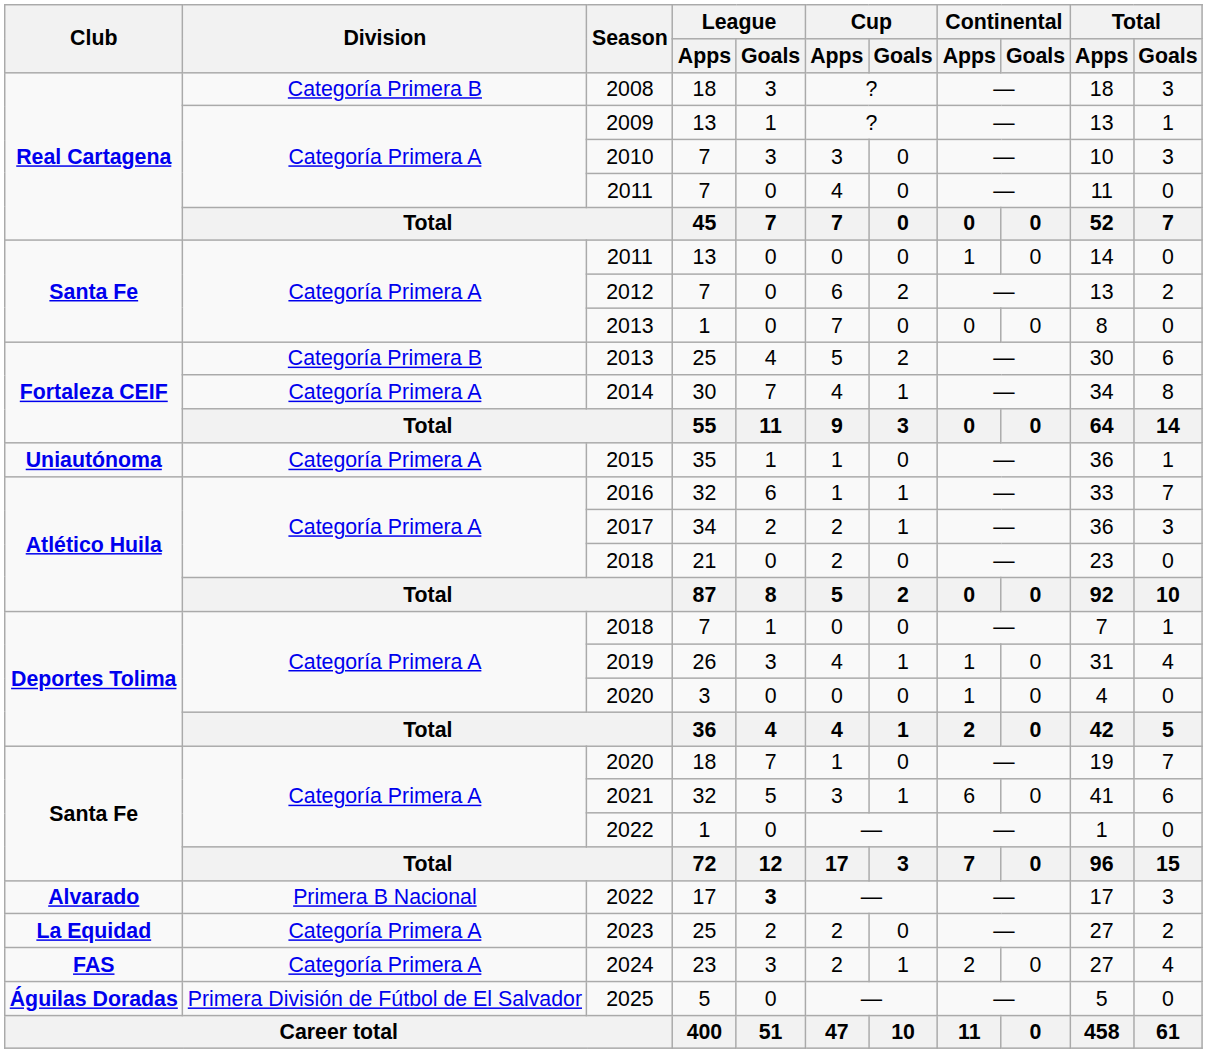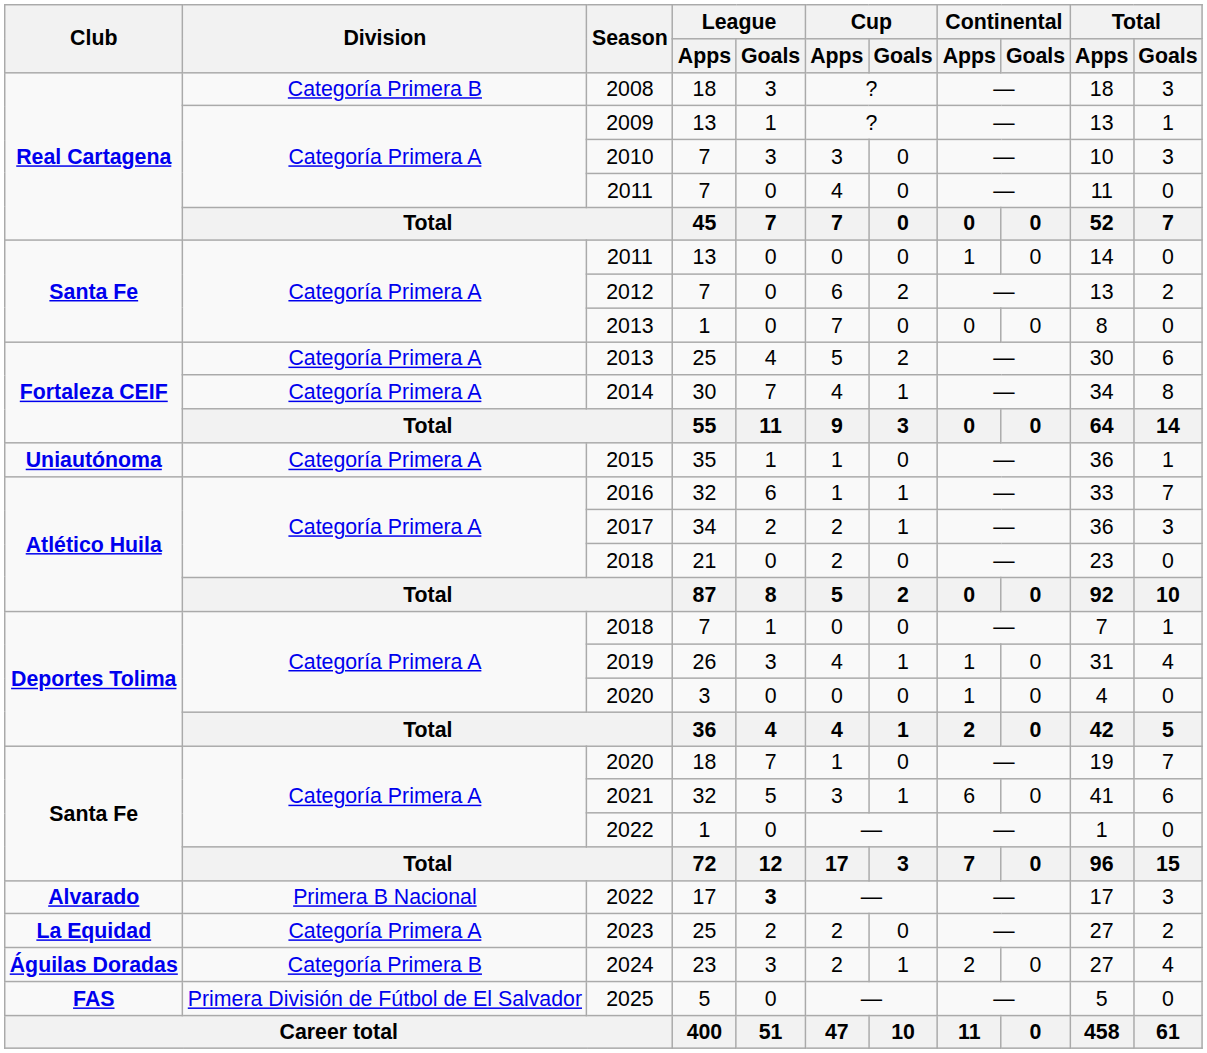2013 / 25 | Division: Categoría Primera B -> Categoría Primera A
2024 | Club: FAS -> Águilas Doradas
2024 | Division: Categoría Primera A -> Categoría Primera B
2025 | Club: Águilas Doradas -> FAS
